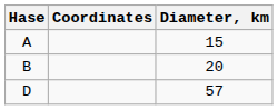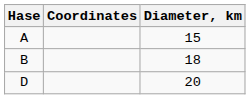B | Diameter, km: 20 -> 18
D | Diameter, km: 57 -> 20
